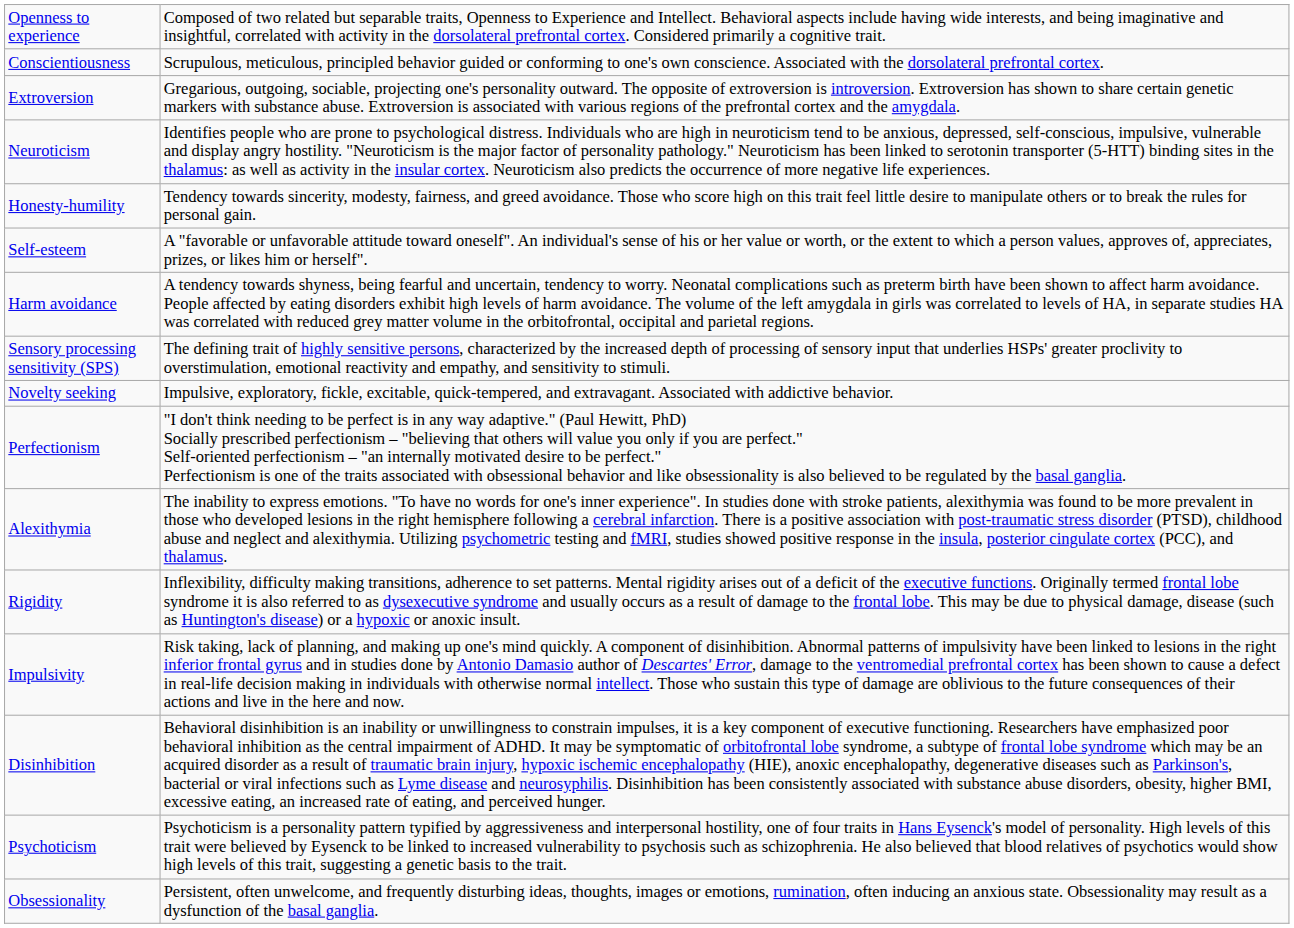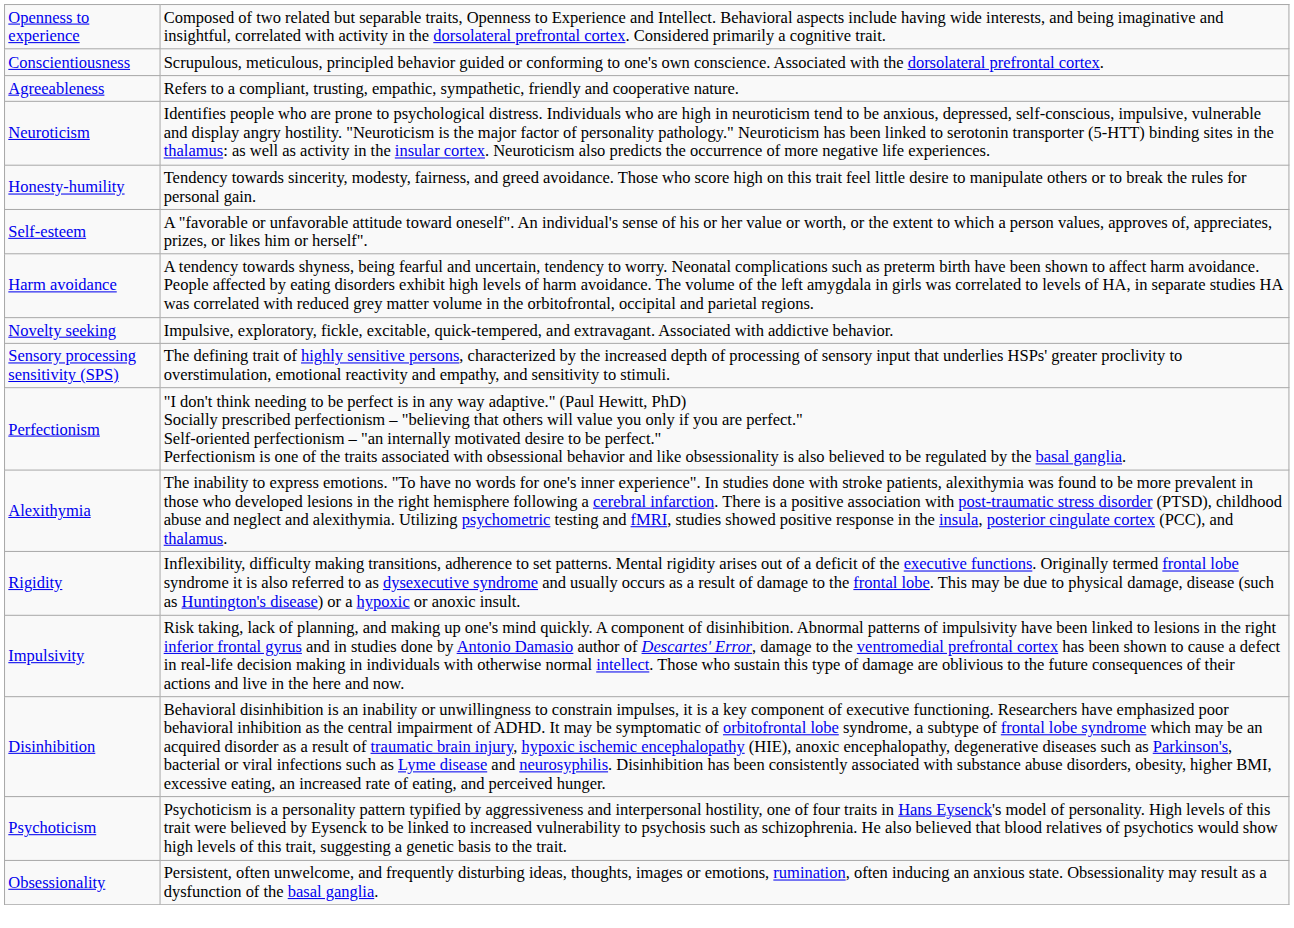- row: Extroversion | Gregarious, outgoing, sociable, projecting one's personality outward. The opposite of extroversion is introversion. Extroversion has shown to share certain genetic markers with substance abuse. Extroversion is associated with various regions of the prefrontal cortex and the amygdala.
+ row: Agreeableness | Refers to a compliant, trusting, empathic, sympathetic, friendly and cooperative nature.
rows swapped: Novelty seeking <-> Sensory processing sensitivity (SPS)
